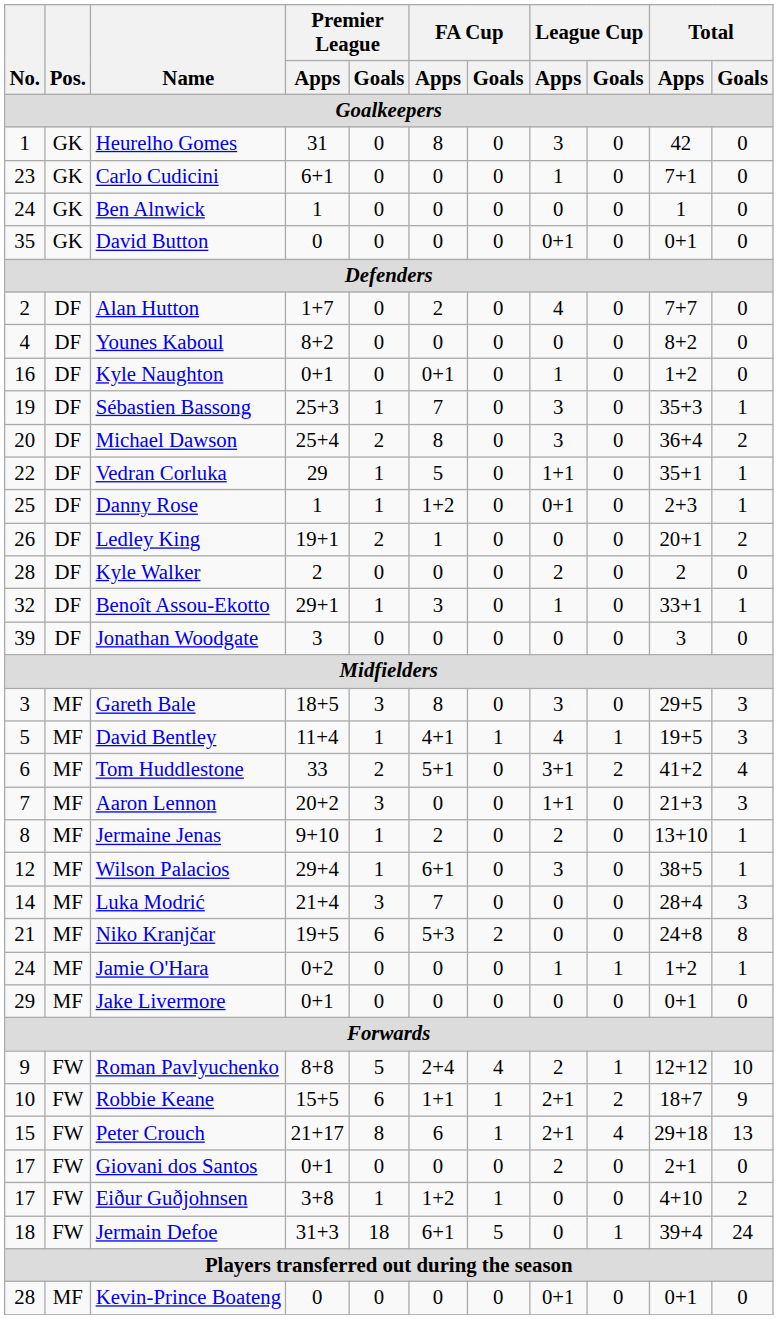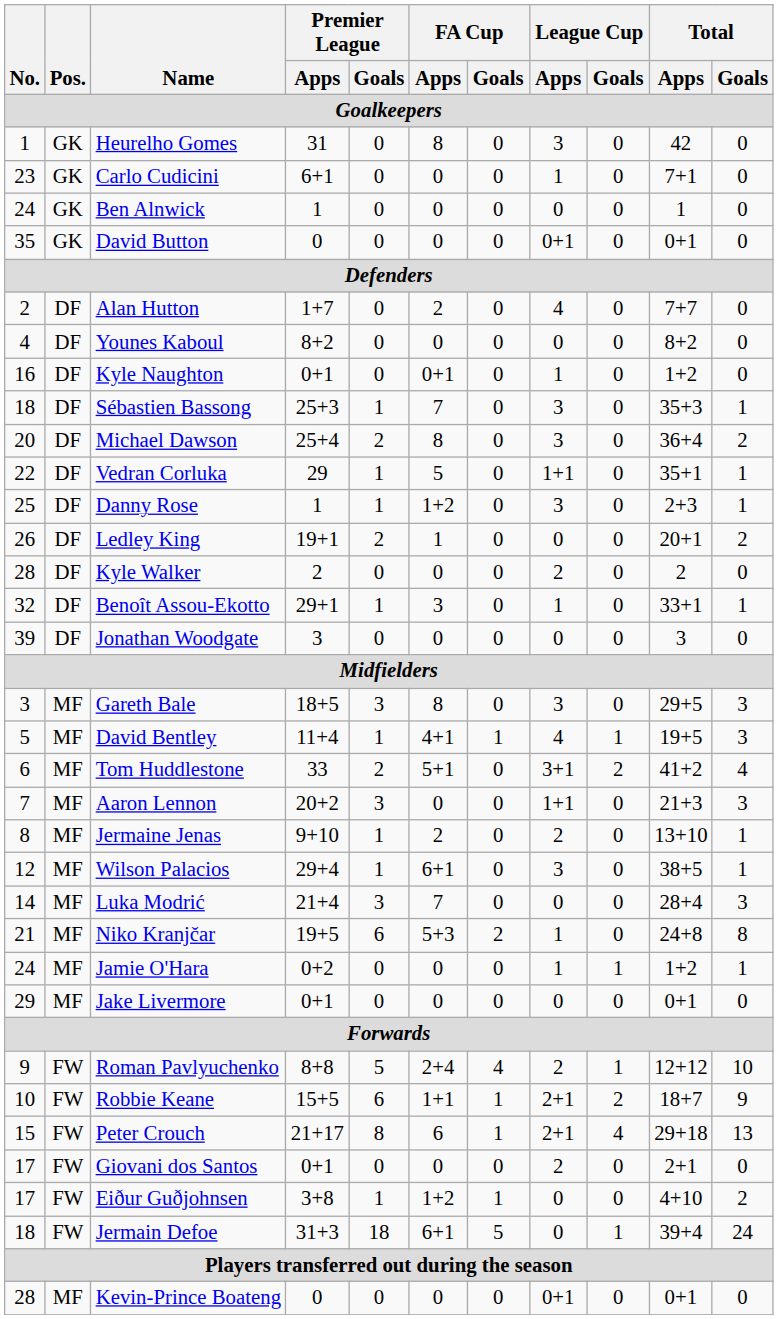Sébastien Bassong | No. / Goalkeepers: 19 -> 18
Danny Rose | League Cup / Apps / Goalkeepers: 0+1 -> 3
Niko Kranjčar | League Cup / Apps / Goalkeepers: 0 -> 1
